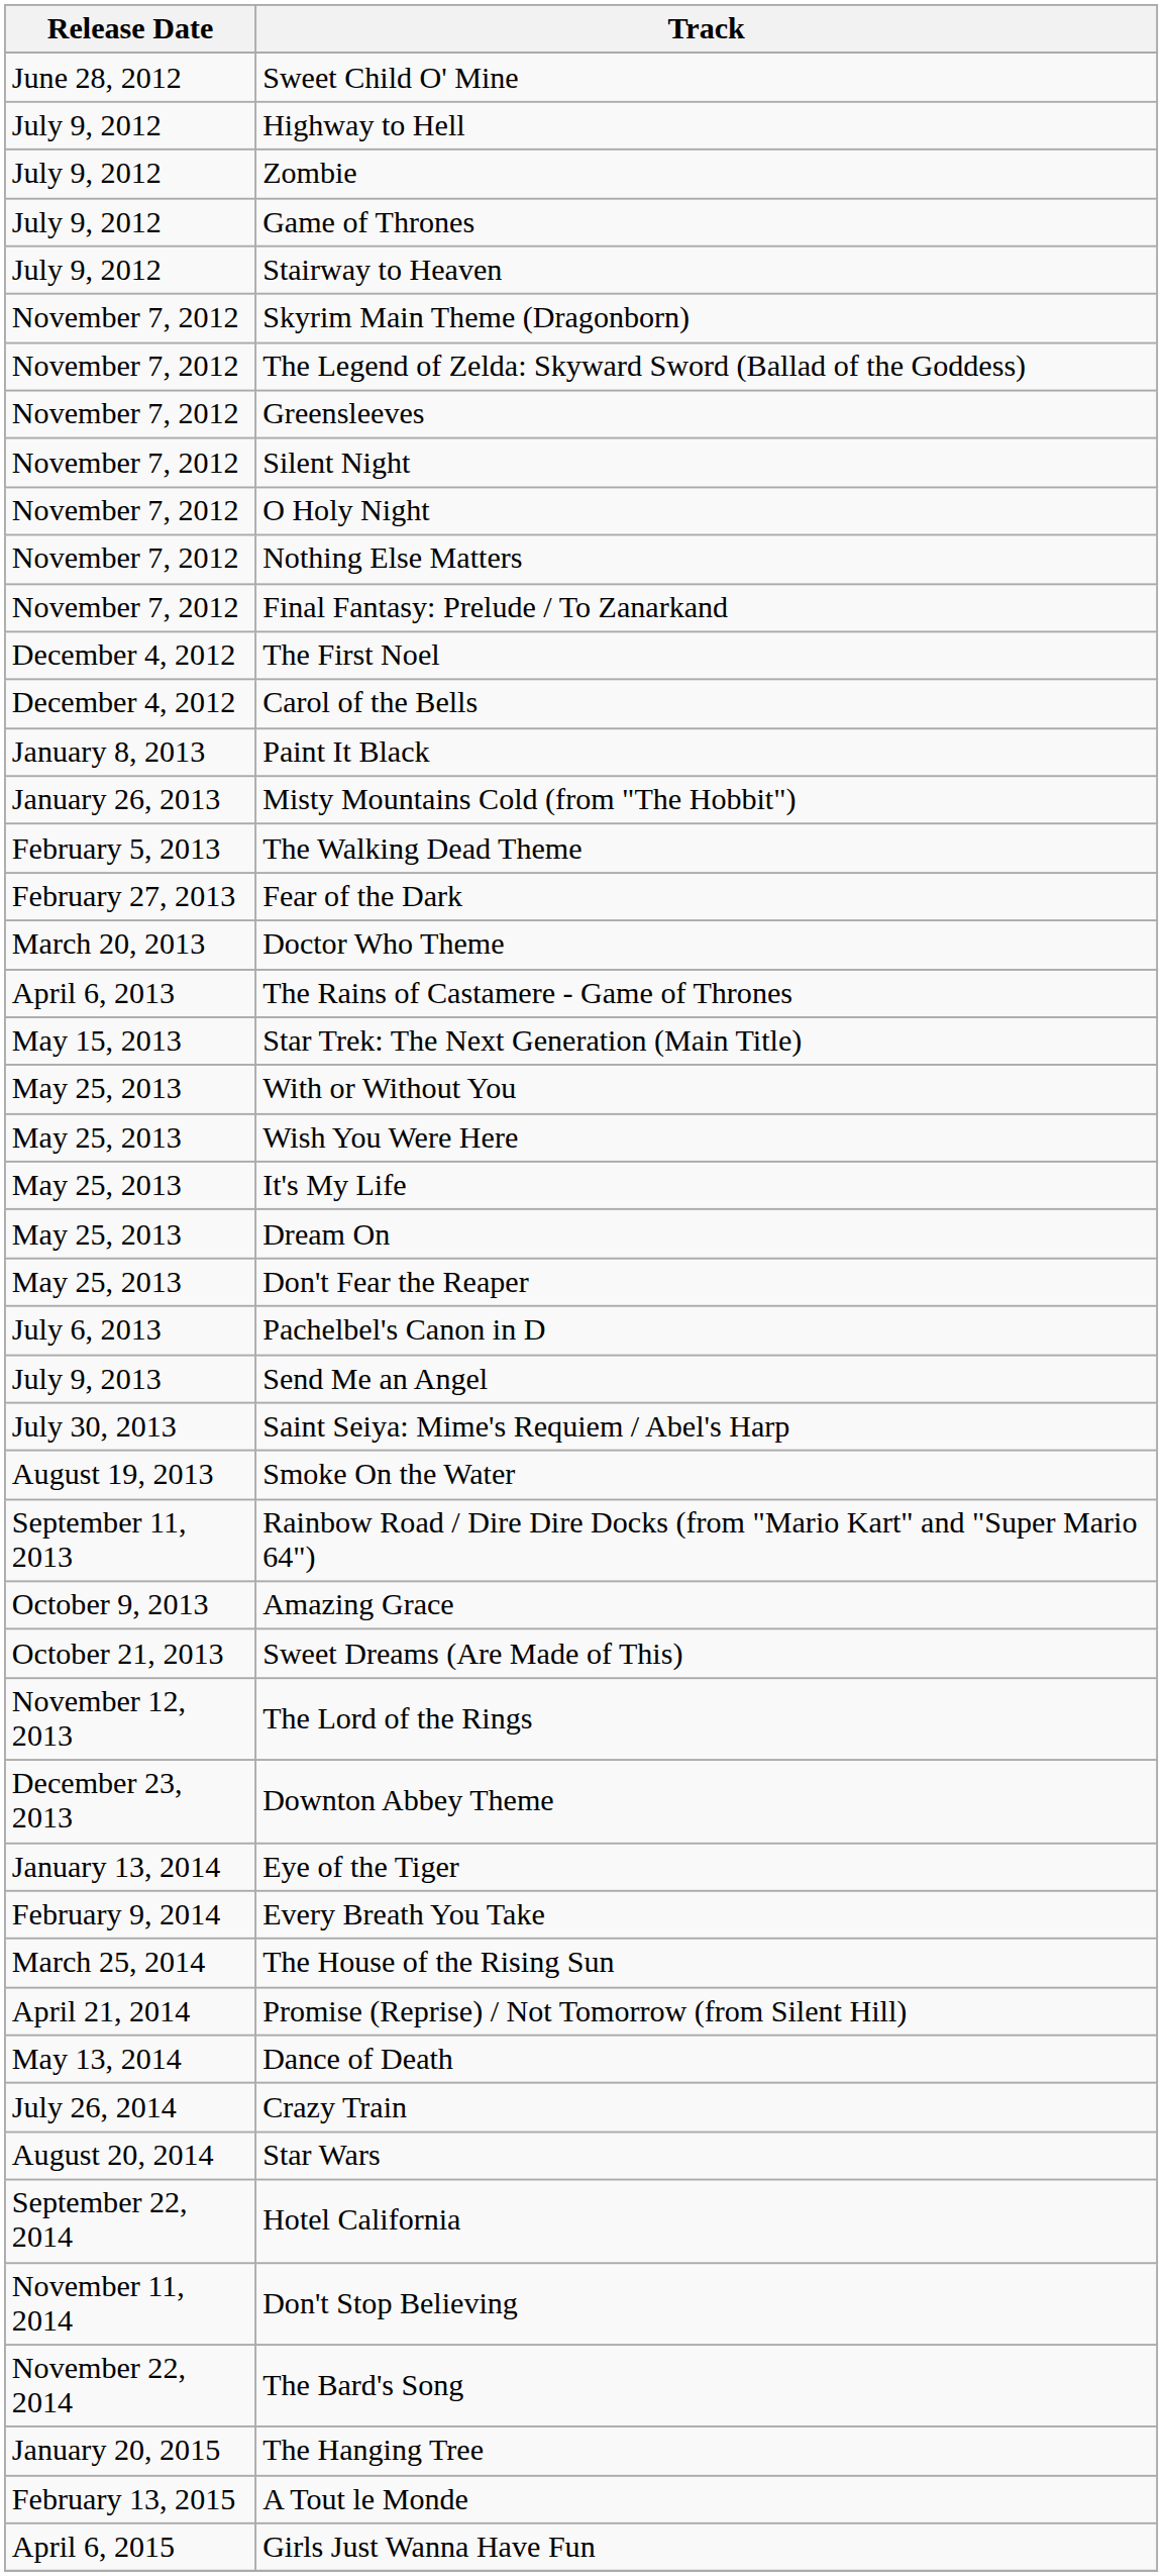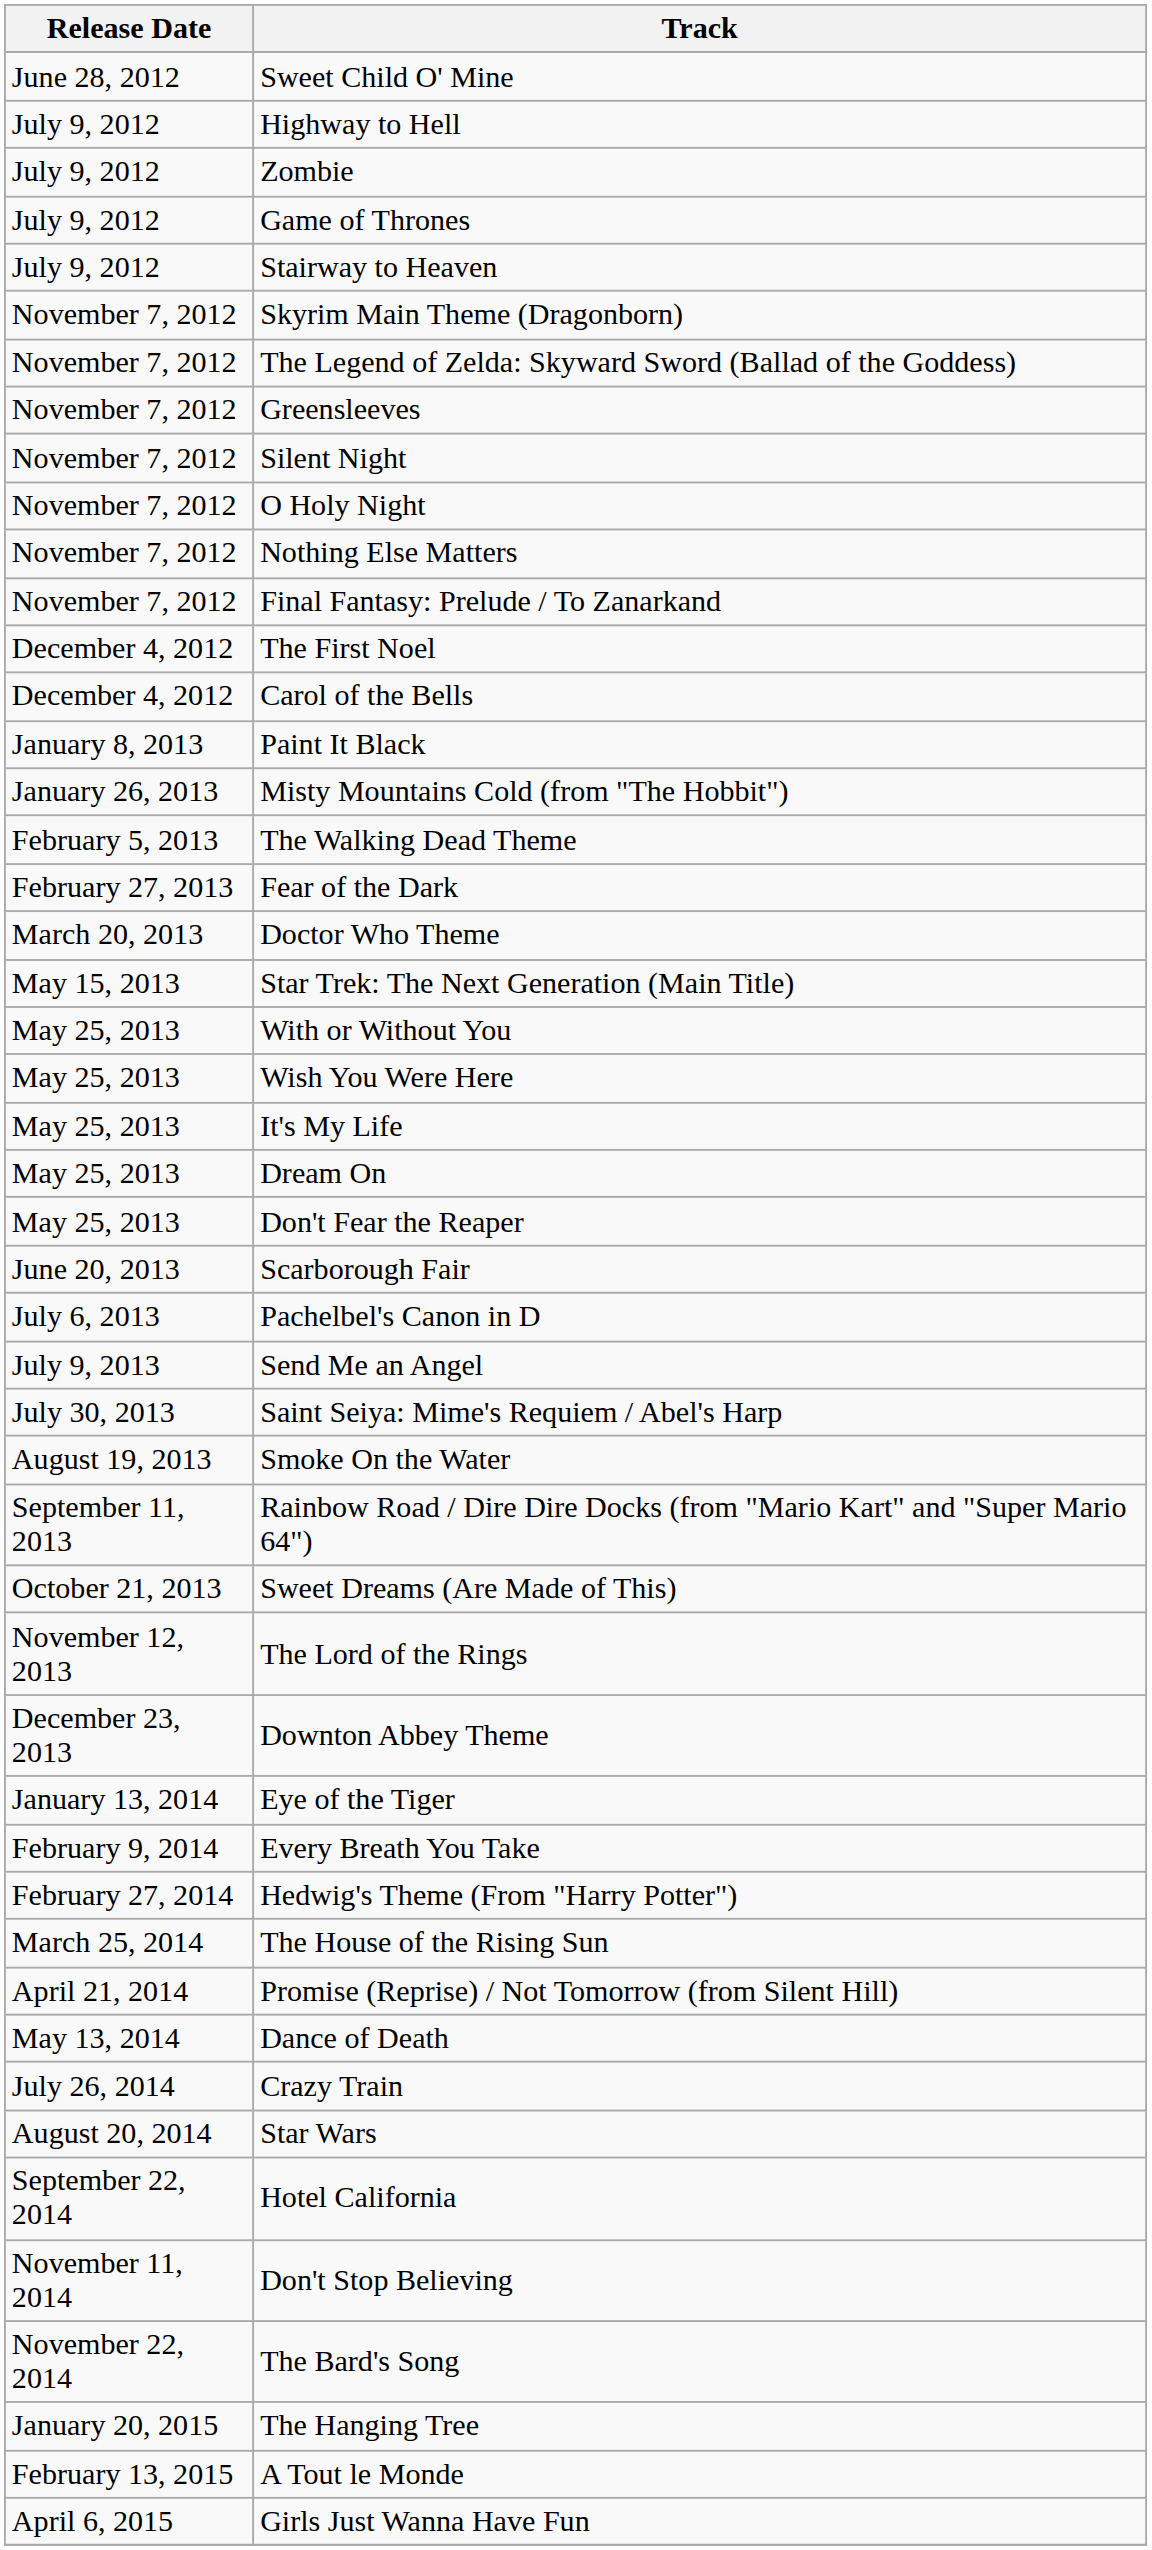- row: April 6, 2013 | The Rains of Castamere - Game of Thrones
+ row: June 20, 2013 | Scarborough Fair
- row: October 9, 2013 | Amazing Grace
+ row: February 27, 2014 | Hedwig's Theme (From "Harry Potter")
